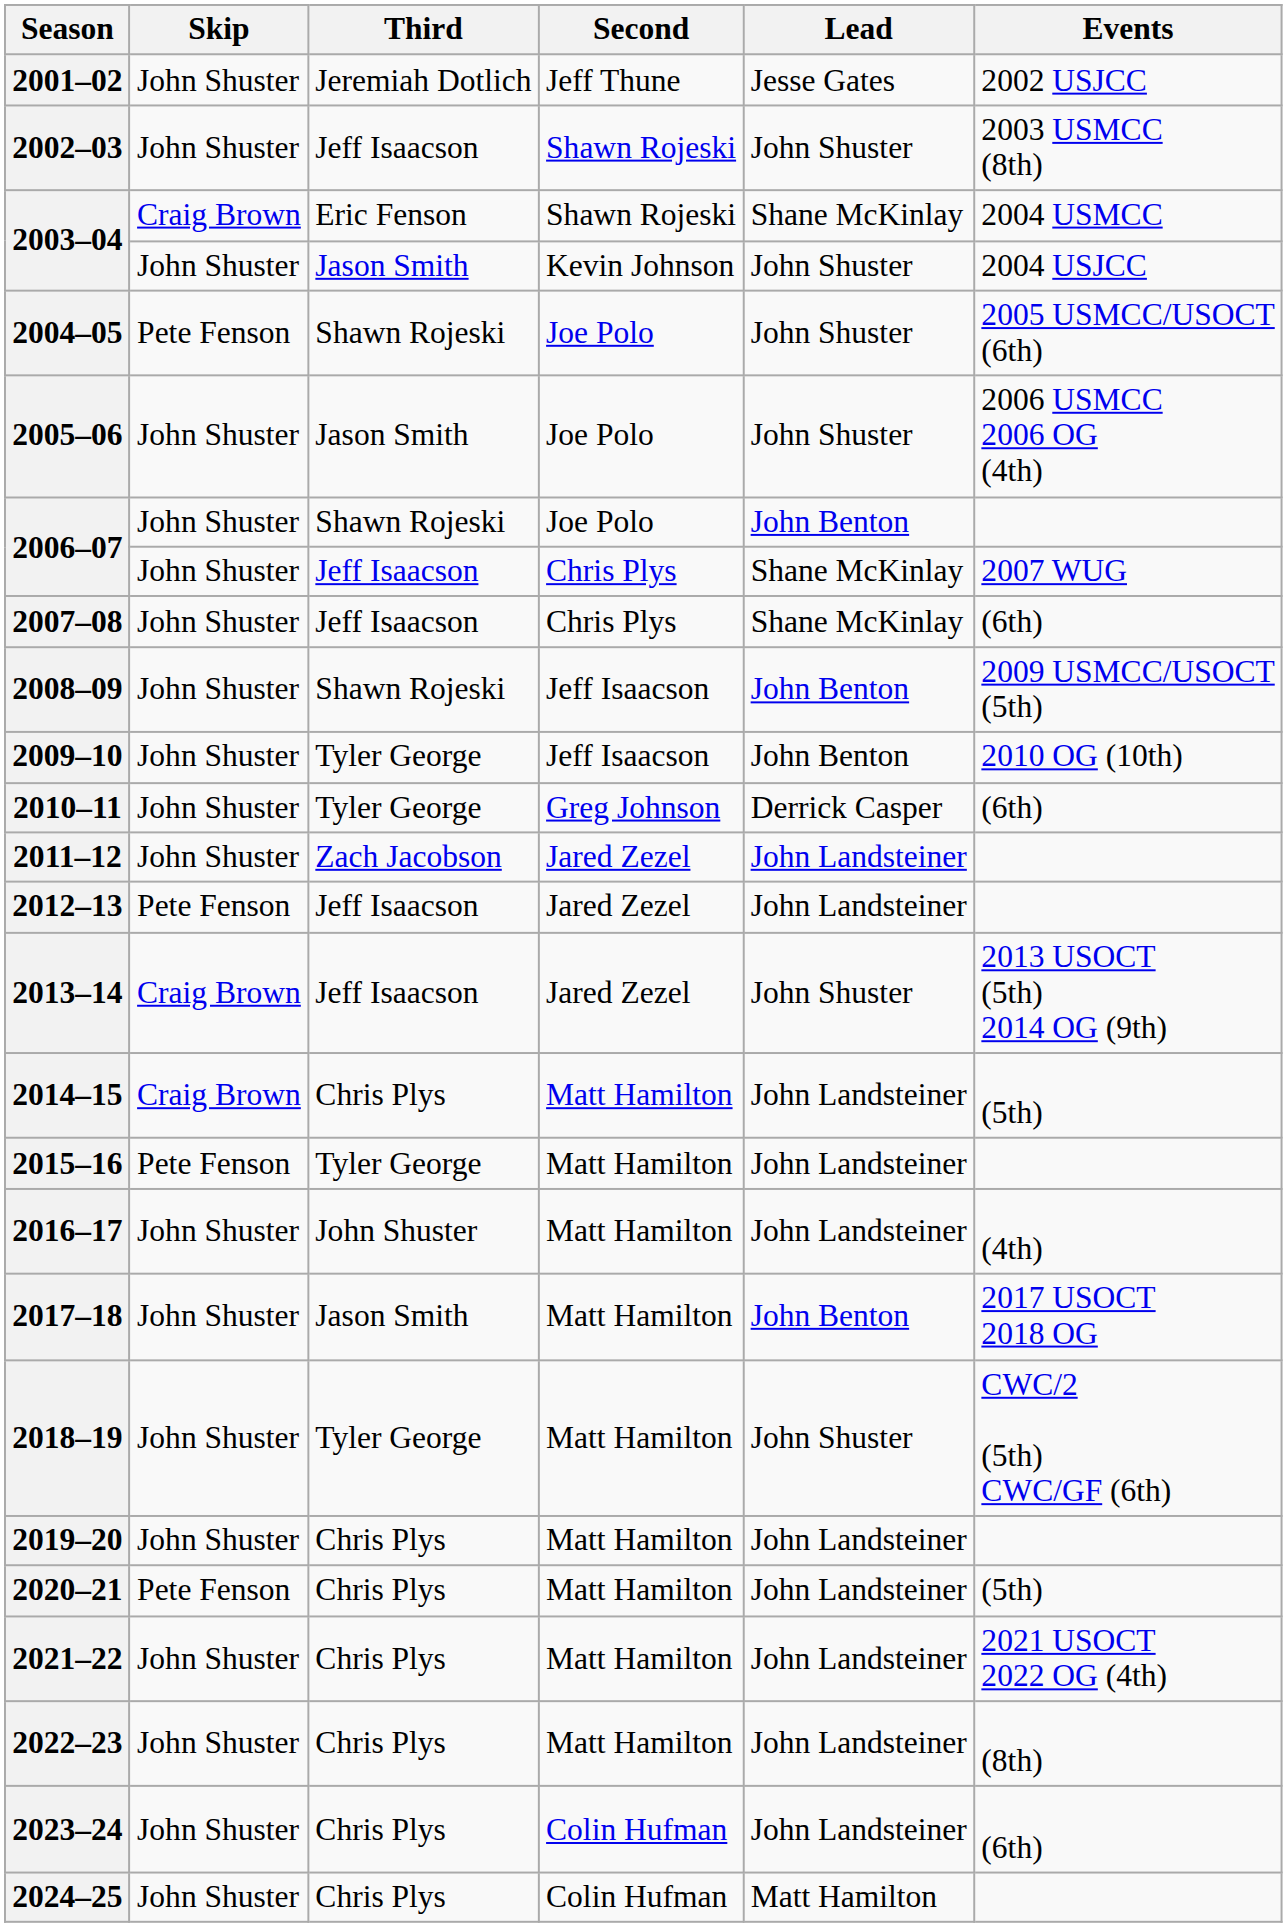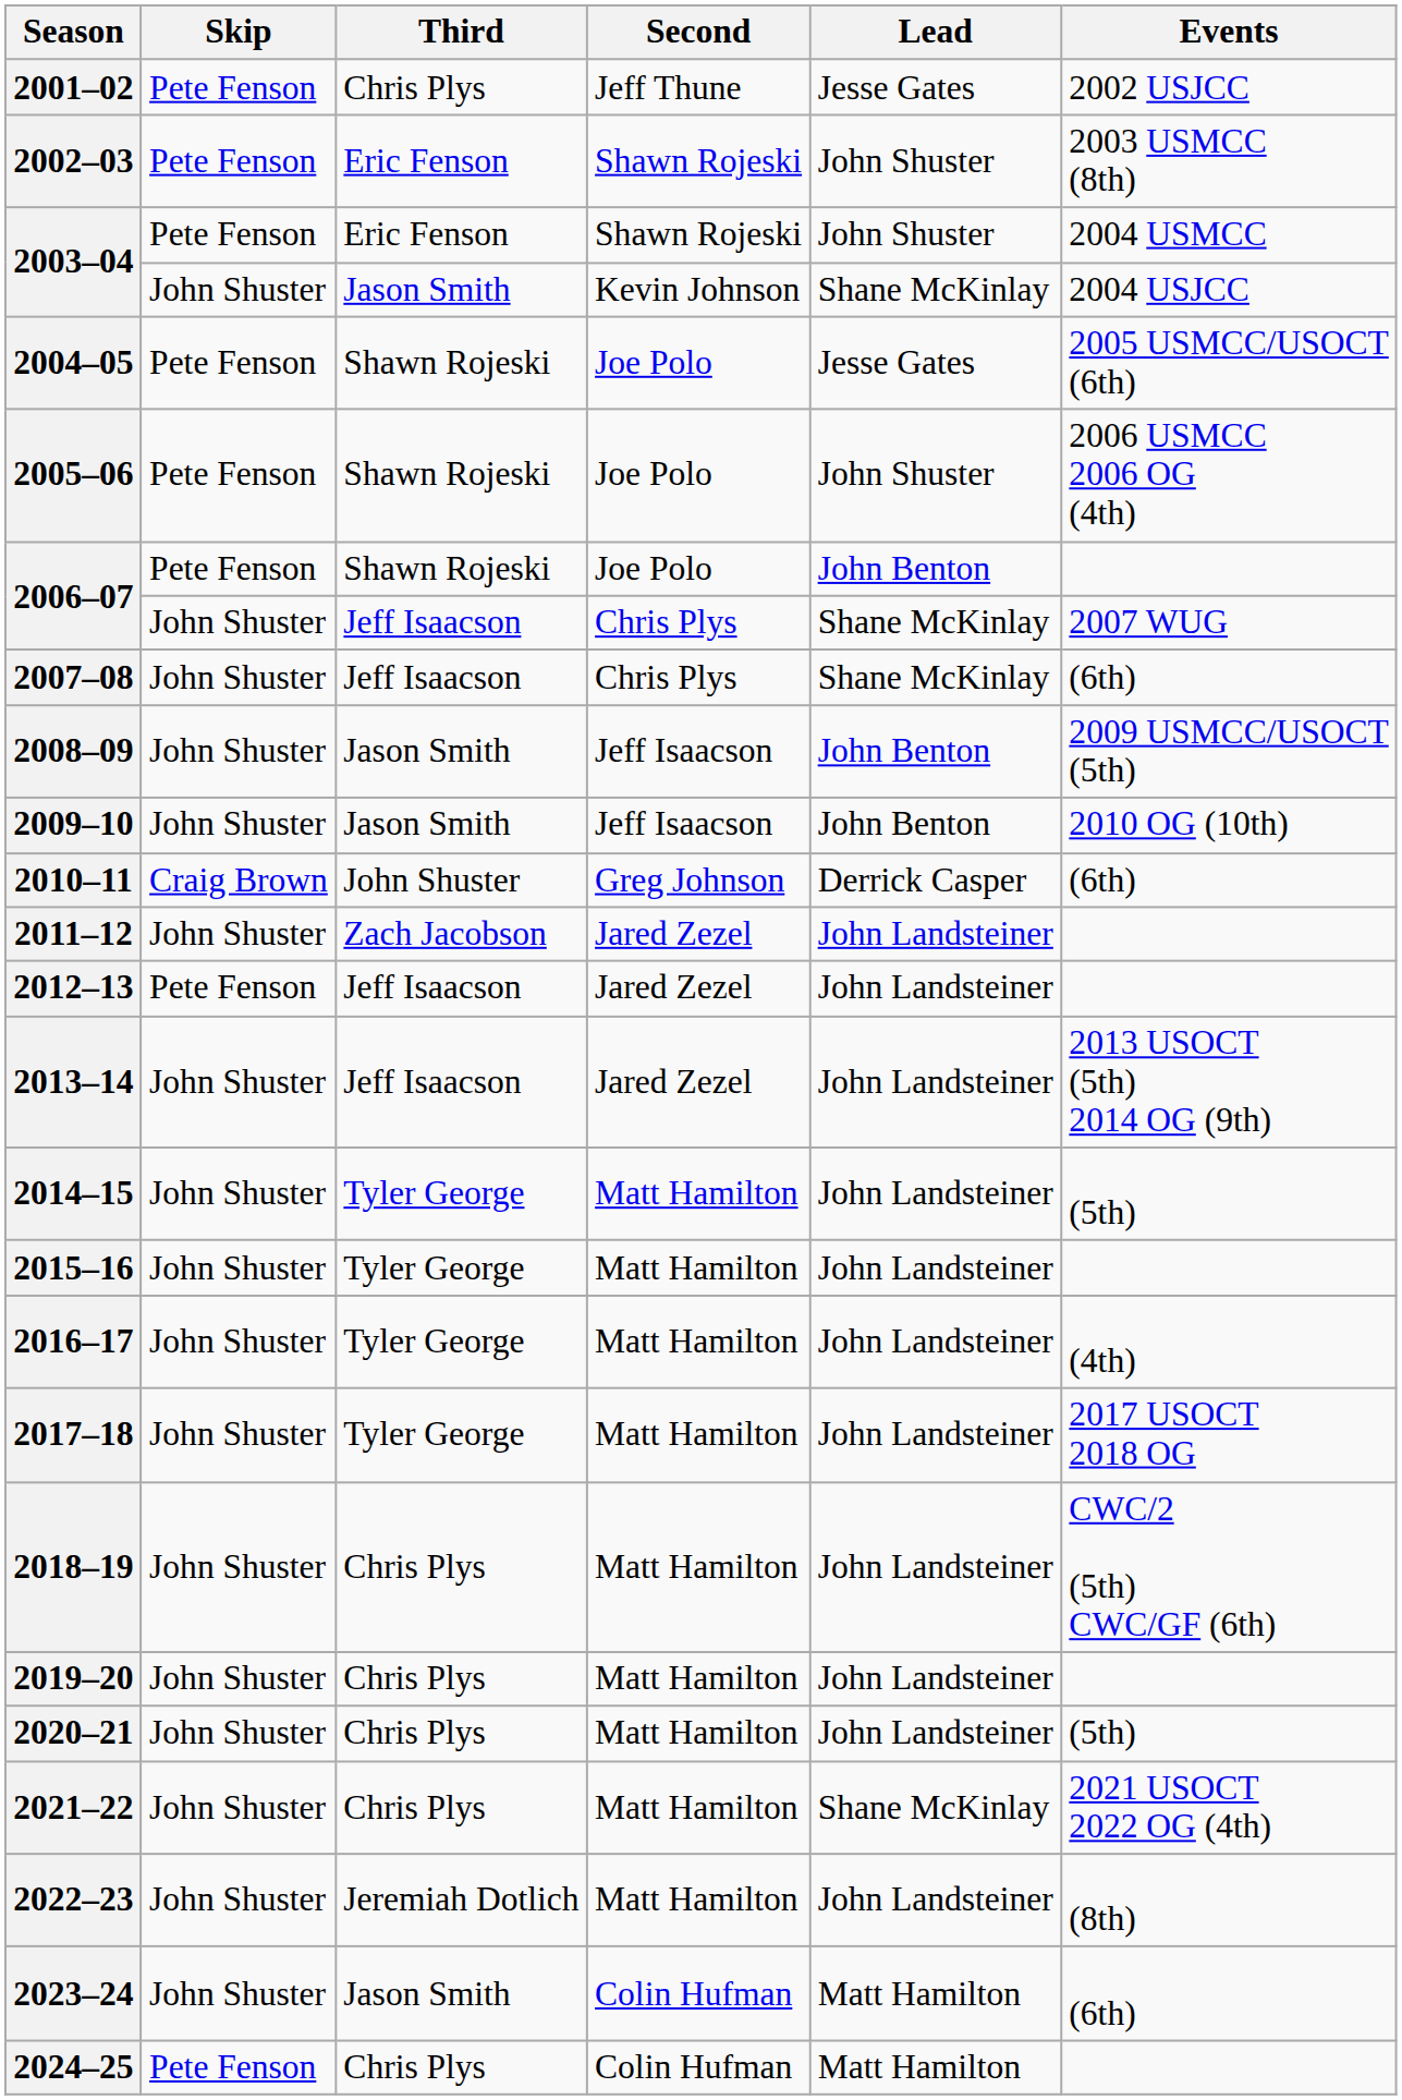2001–02 | Skip: John Shuster -> Pete Fenson
2001–02 | Third: Jeremiah Dotlich -> Chris Plys
2002–03 | Skip: John Shuster -> Pete Fenson
2002–03 | Third: Jeff Isaacson -> Eric Fenson
2003–04 / Shawn Rojeski | Skip: Craig Brown -> Pete Fenson
2003–04 / Shawn Rojeski | Lead: Shane McKinlay -> John Shuster
2003–04 / Kevin Johnson | Lead: John Shuster -> Shane McKinlay
2004–05 | Lead: John Shuster -> Jesse Gates
2005–06 | Skip: John Shuster -> Pete Fenson
2005–06 | Third: Jason Smith -> Shawn Rojeski
2006–07 / Joe Polo | Skip: John Shuster -> Pete Fenson
2008–09 | Third: Shawn Rojeski -> Jason Smith
2009–10 | Third: Tyler George -> Jason Smith
2010–11 | Skip: John Shuster -> Craig Brown
2010–11 | Third: Tyler George -> John Shuster
2013–14 | Skip: Craig Brown -> John Shuster
2013–14 | Lead: John Shuster -> John Landsteiner
2014–15 | Skip: Craig Brown -> John Shuster
2014–15 | Third: Chris Plys -> Tyler George
2015–16 | Skip: Pete Fenson -> John Shuster
2016–17 | Third: John Shuster -> Tyler George
2017–18 | Third: Jason Smith -> Tyler George
2017–18 | Lead: John Benton -> John Landsteiner
2018–19 | Third: Tyler George -> Chris Plys
2018–19 | Lead: John Shuster -> John Landsteiner
2020–21 | Skip: Pete Fenson -> John Shuster
2021–22 | Lead: John Landsteiner -> Shane McKinlay
2022–23 | Third: Chris Plys -> Jeremiah Dotlich
2023–24 | Third: Chris Plys -> Jason Smith
2023–24 | Lead: John Landsteiner -> Matt Hamilton
2024–25 | Skip: John Shuster -> Pete Fenson
